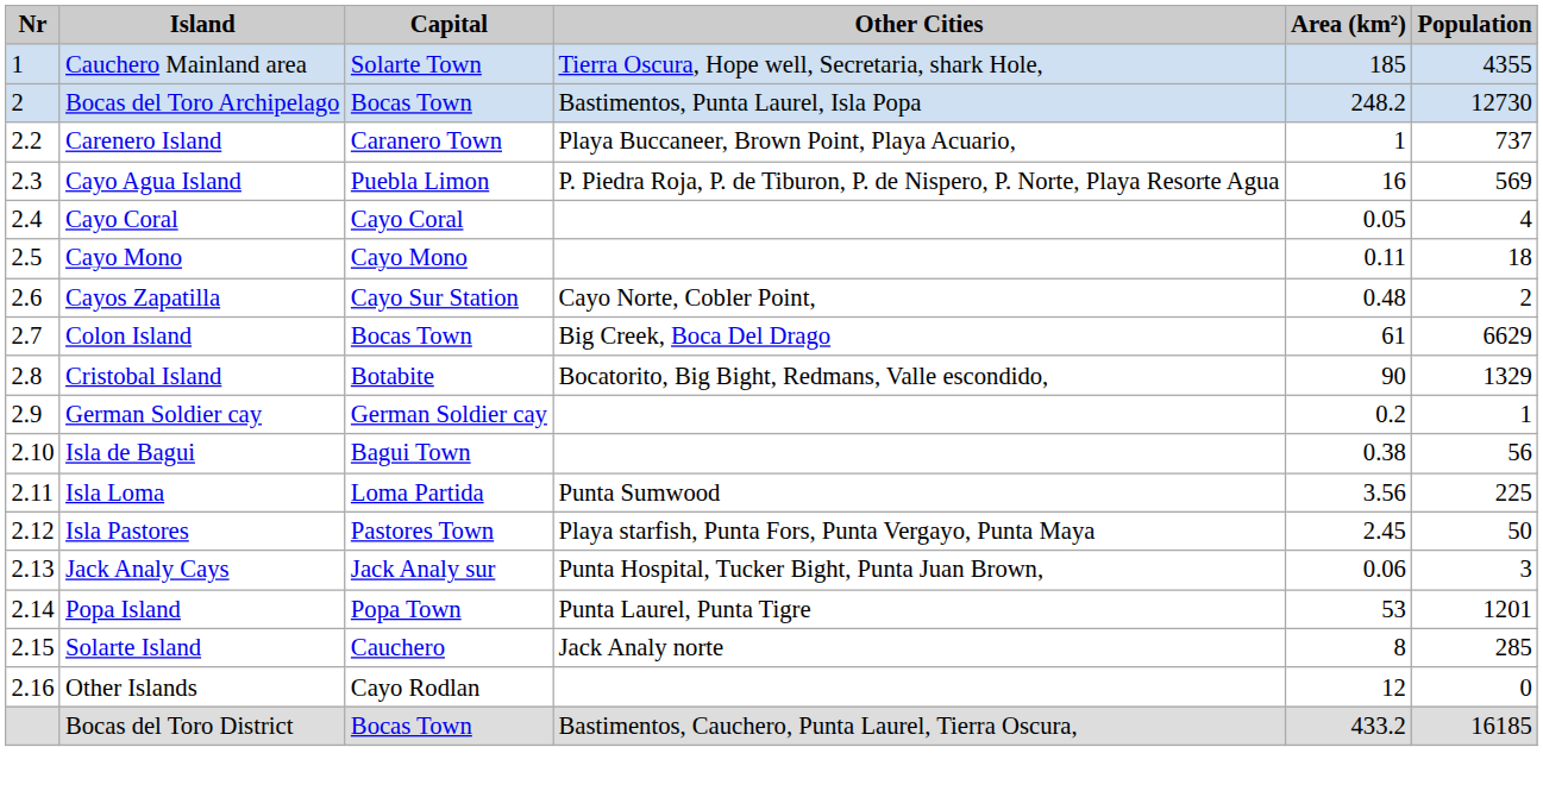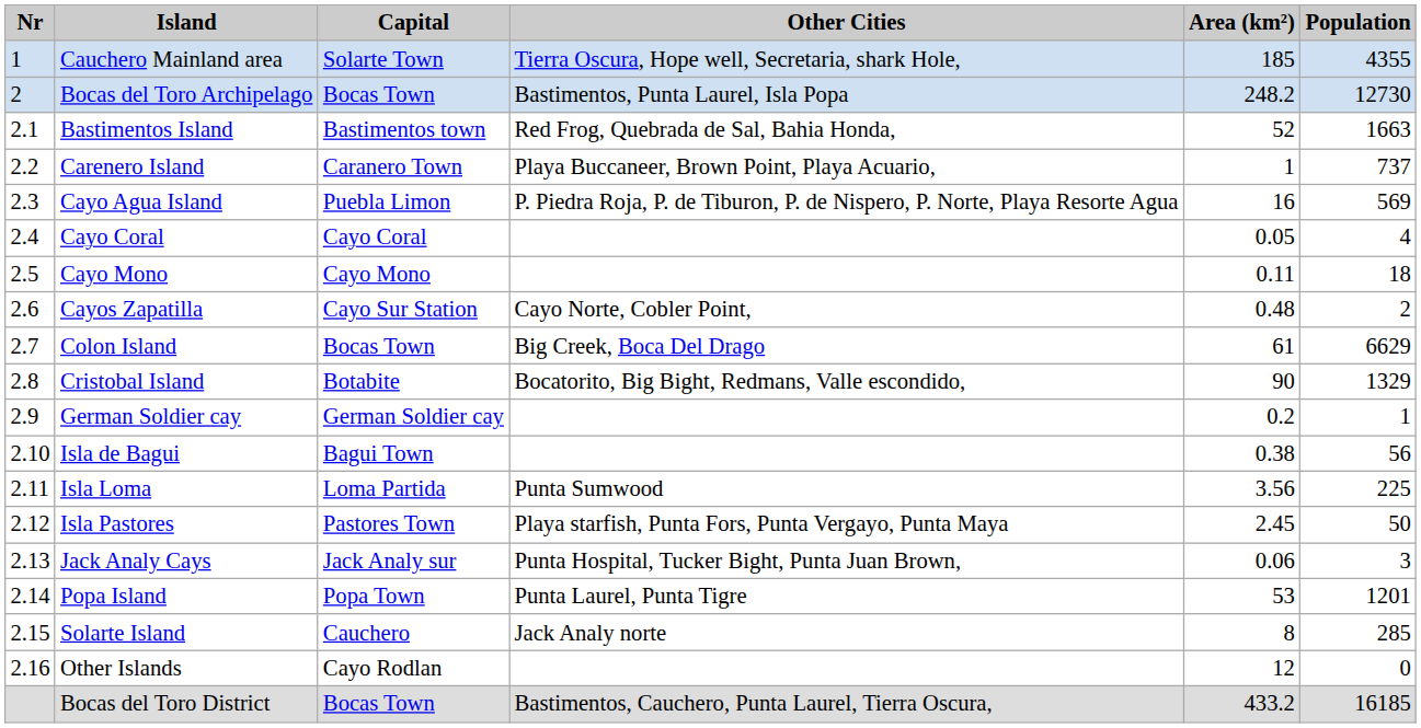+ row: 2.1 | Bastimentos Island | Bastimentos town | Red Frog, Quebrada de Sal, Bahia Honda, | 52 | 1663
